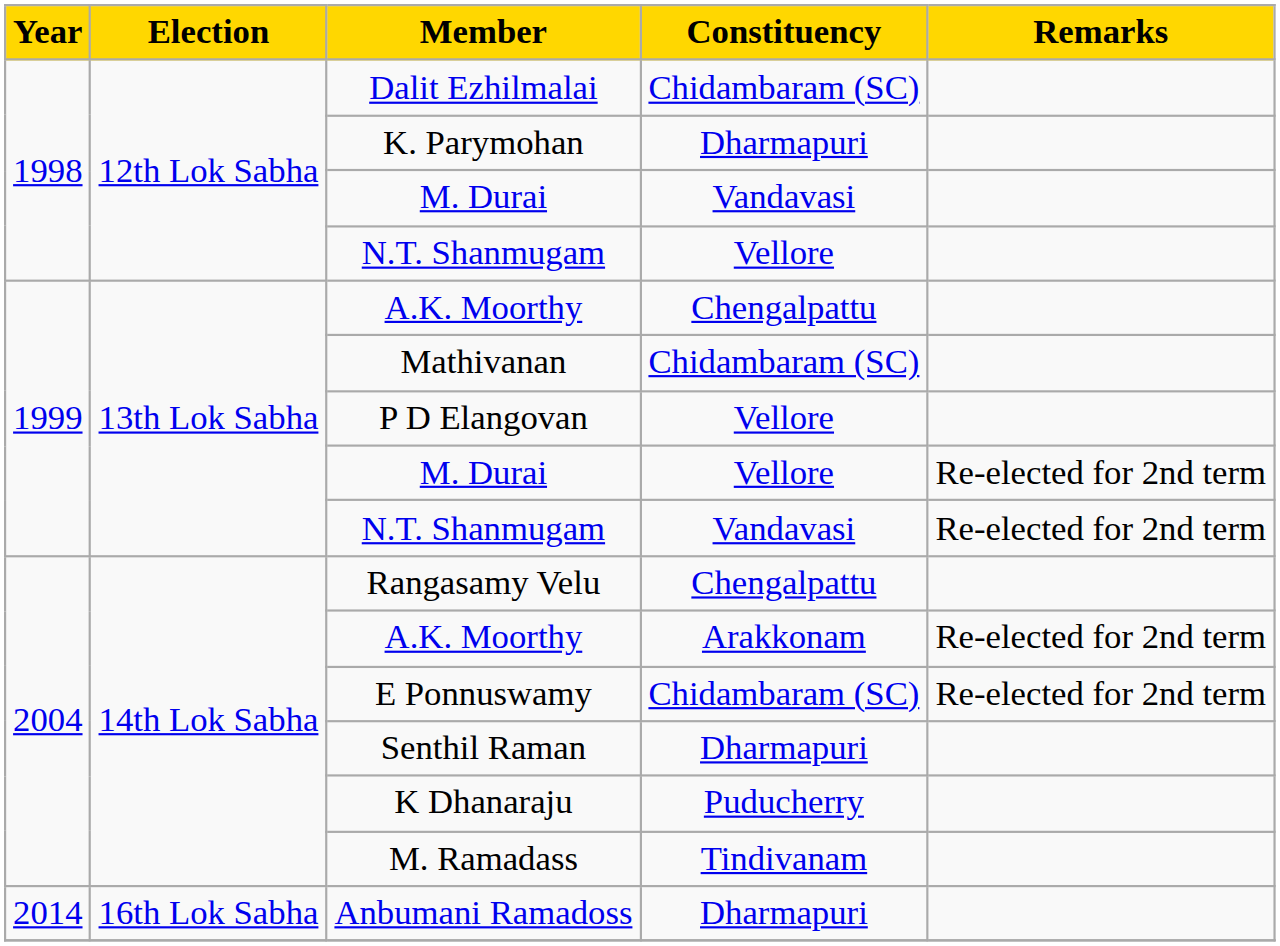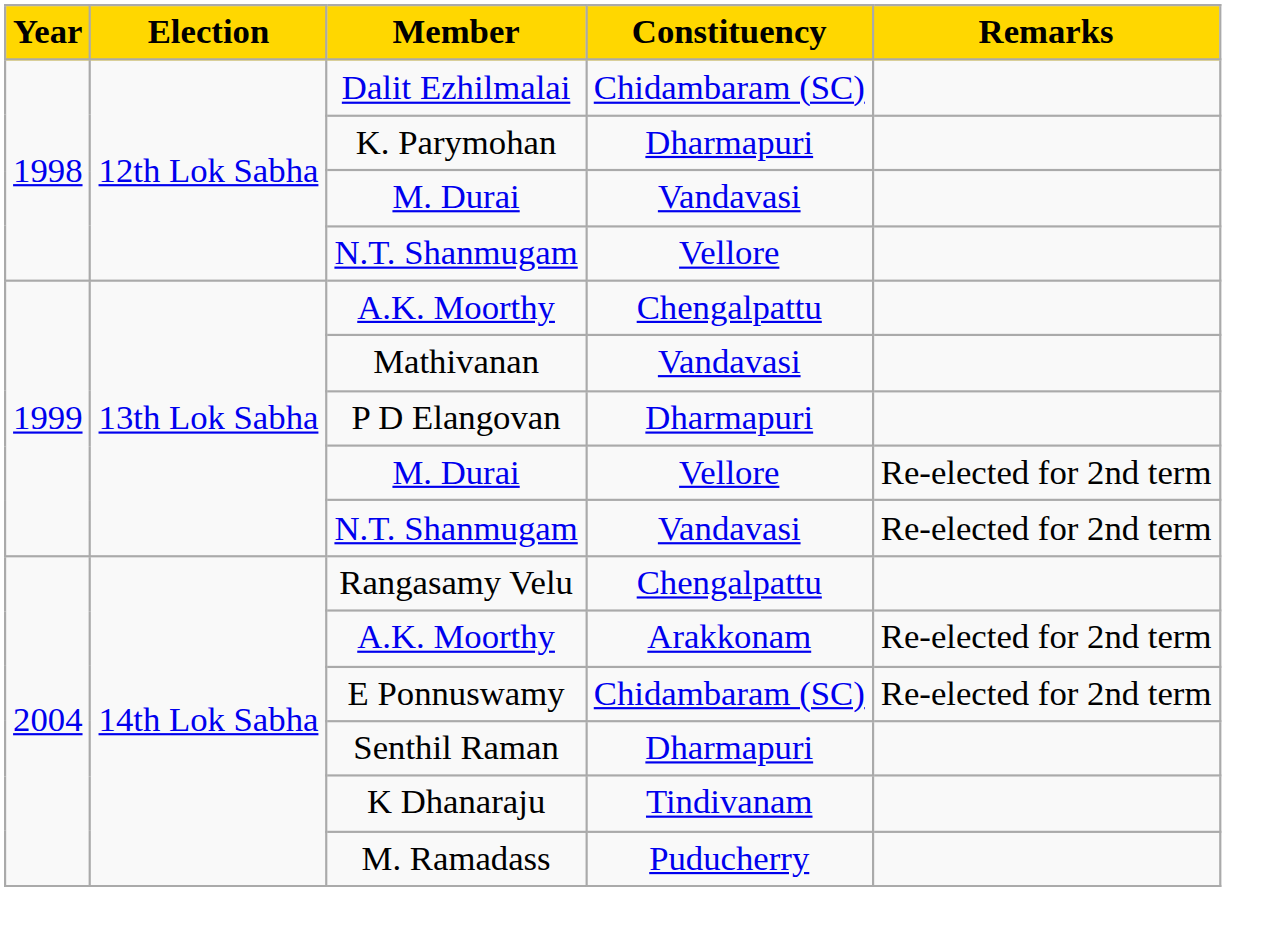Mathivanan | Constituency: Chidambaram (SC) -> Vandavasi
P D Elangovan | Constituency: Vellore -> Dharmapuri
K Dhanaraju | Constituency: Puducherry -> Tindivanam
M. Ramadass | Constituency: Tindivanam -> Puducherry
- row: 2014 | 16th Lok Sabha | Anbumani Ramadoss | Dharmapuri
